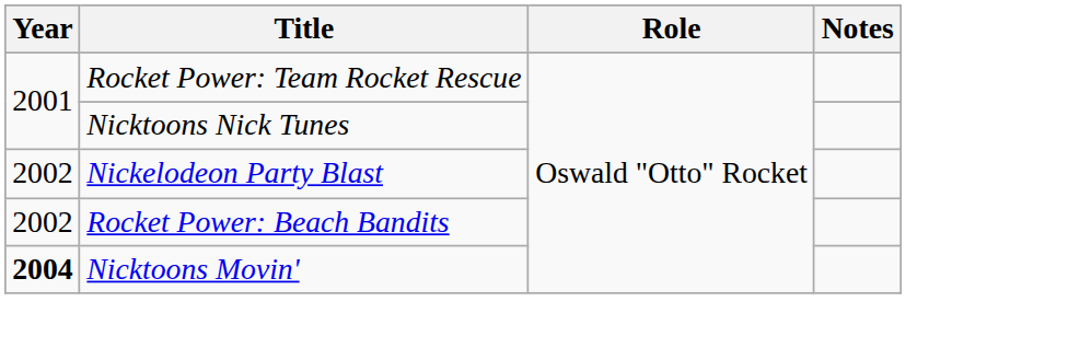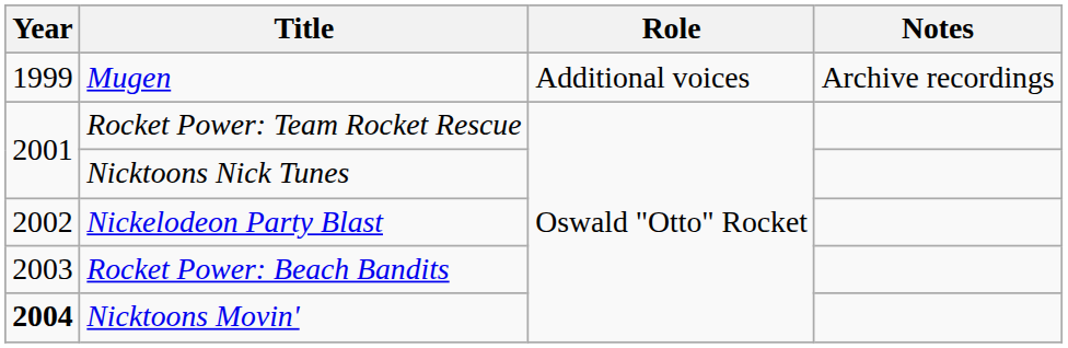+ row: 1999 | Mugen | Additional voices | Archive recordings
Rocket Power: Beach Bandits | Year: 2002 -> 2003
